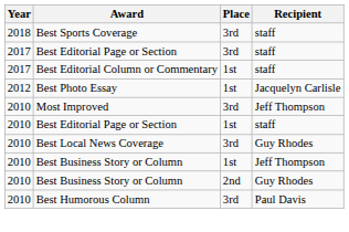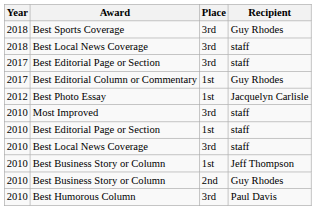Best Sports Coverage | Recipient: staff -> Guy Rhodes
+ row: 2018 | Best Local News Coverage | 3rd | staff
Best Editorial Column or Commentary | Recipient: staff -> Guy Rhodes
Most Improved | Recipient: Jeff Thompson -> staff
2010 / Best Local News Coverage | Recipient: Guy Rhodes -> staff
